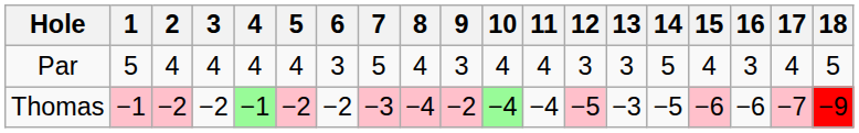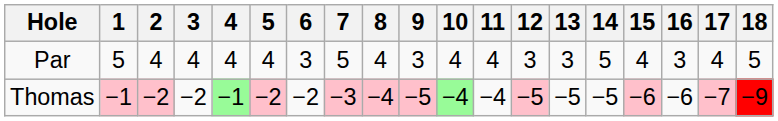Thomas | 9: −2 -> −5
Thomas | 13: −3 -> −5
